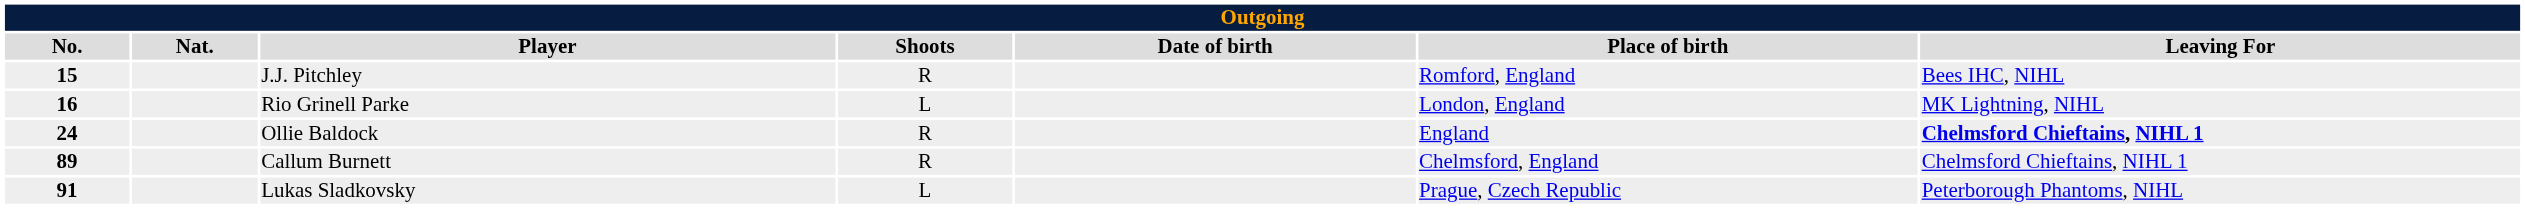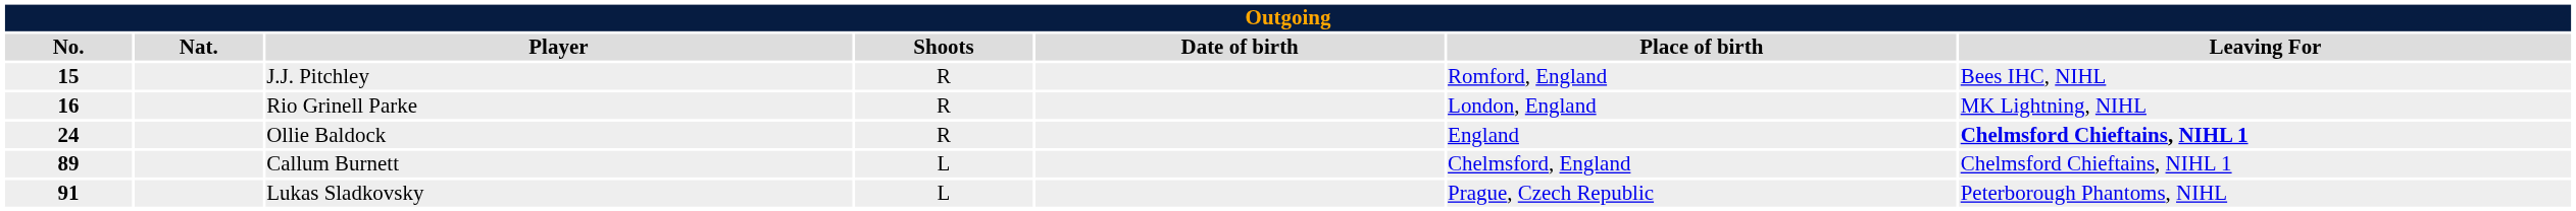Rio Grinell Parke | Shoots: L -> R
Callum Burnett | Shoots: R -> L
